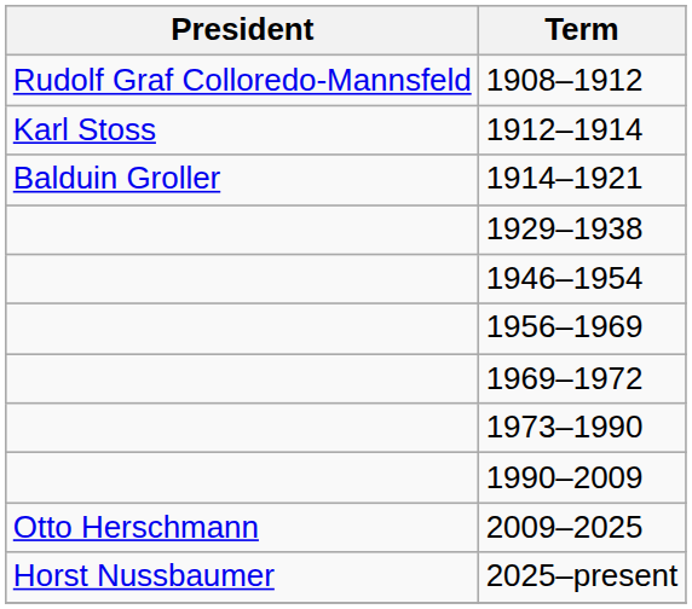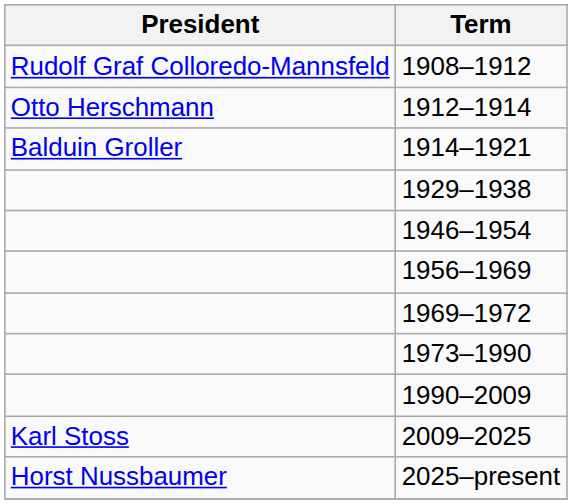1912–1914 | President: Karl Stoss -> Otto Herschmann
2009–2025 | President: Otto Herschmann -> Karl Stoss
